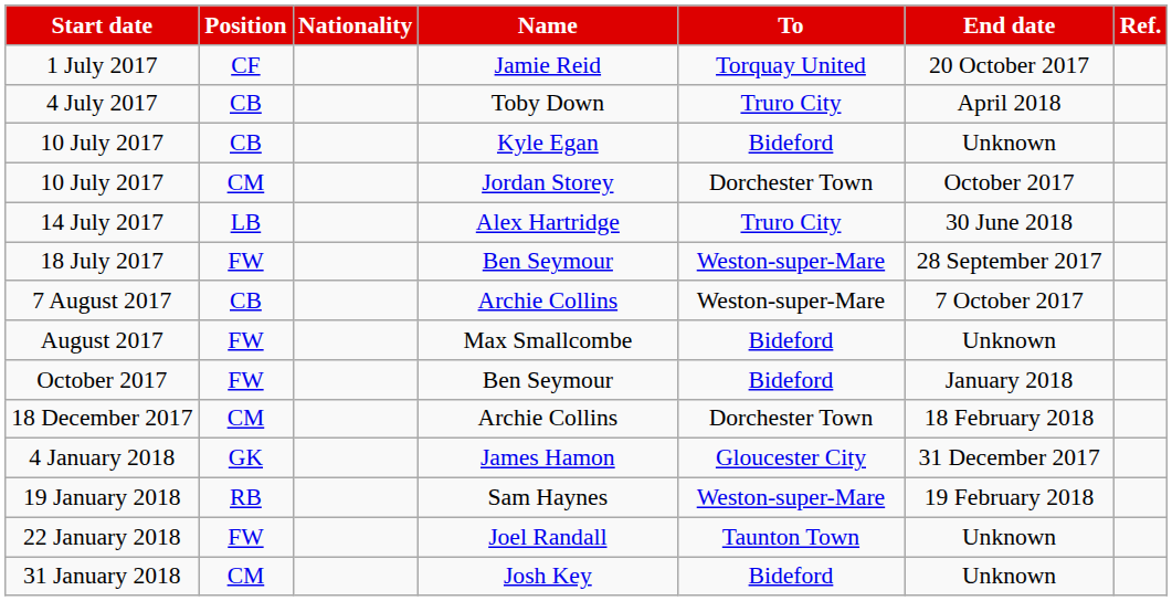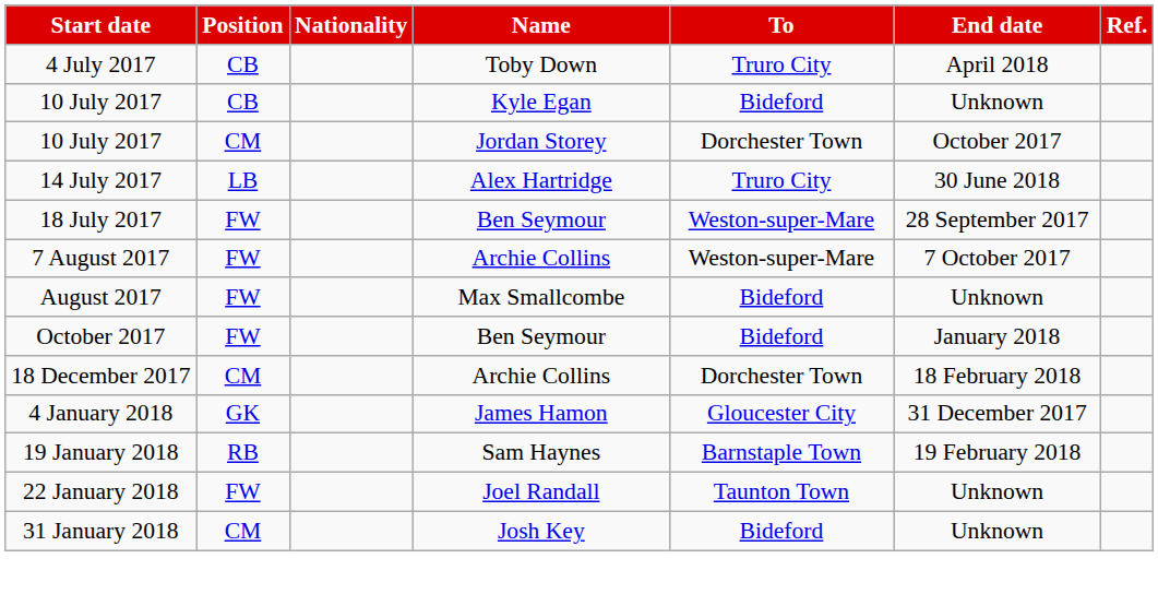- row: 1 July 2017 | CF | Jamie Reid | Torquay United | 20 October 2017
7 August 2017 | Position: CB -> FW
19 January 2018 | To: Weston-super-Mare -> Barnstaple Town
